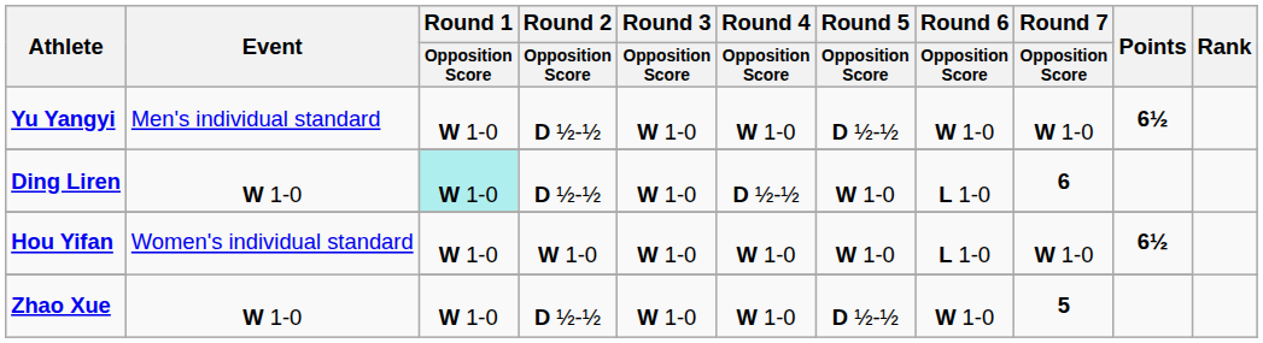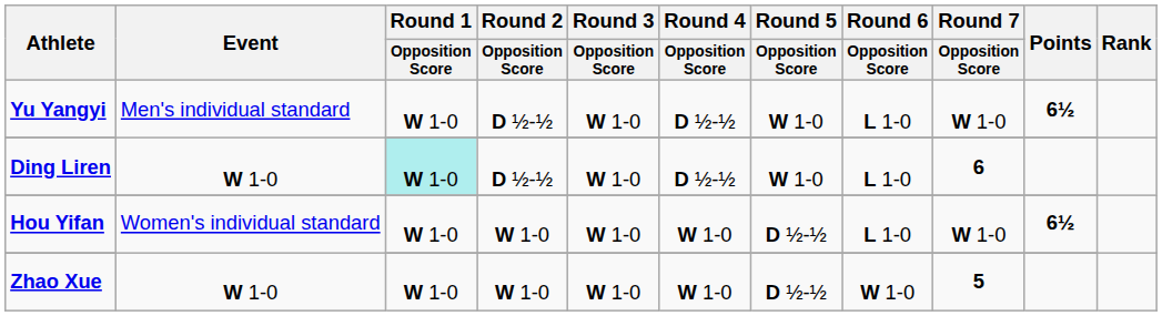Yu Yangyi | Round 4 / Opposition Score: W 1-0 -> D ½-½
Yu Yangyi | Round 5 / Opposition Score: D ½-½ -> W 1-0
Yu Yangyi | Round 6 / Opposition Score: W 1-0 -> L 1-0
Hou Yifan | Round 5 / Opposition Score: W 1-0 -> D ½-½
Zhao Xue | Round 2 / Opposition Score: D ½-½ -> W 1-0
